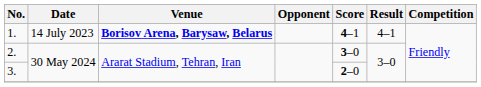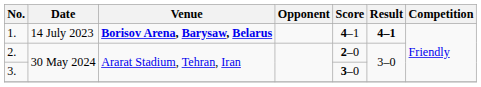1. | Result: normal -> bold
2. | Score: 3–0 -> 2–0
3. | Score: 2–0 -> 3–0
